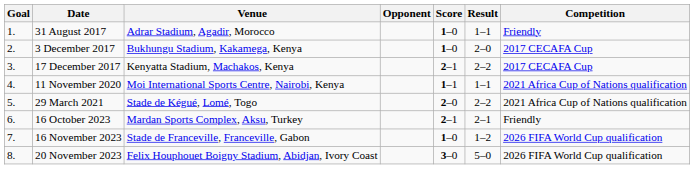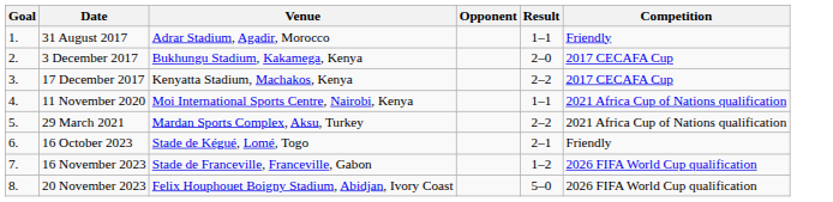- column: Score | 1–0 | 1–0 | 2–1 | 1–1 | 2–0 | 2–1 | 1–0 | 3–0
29 March 2021 | Venue: Stade de Kégué, Lomé, Togo -> Mardan Sports Complex, Aksu, Turkey
16 October 2023 | Venue: Mardan Sports Complex, Aksu, Turkey -> Stade de Kégué, Lomé, Togo
